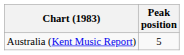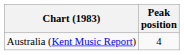Australia (Kent Music Report) | Peak position: 5 -> 4
